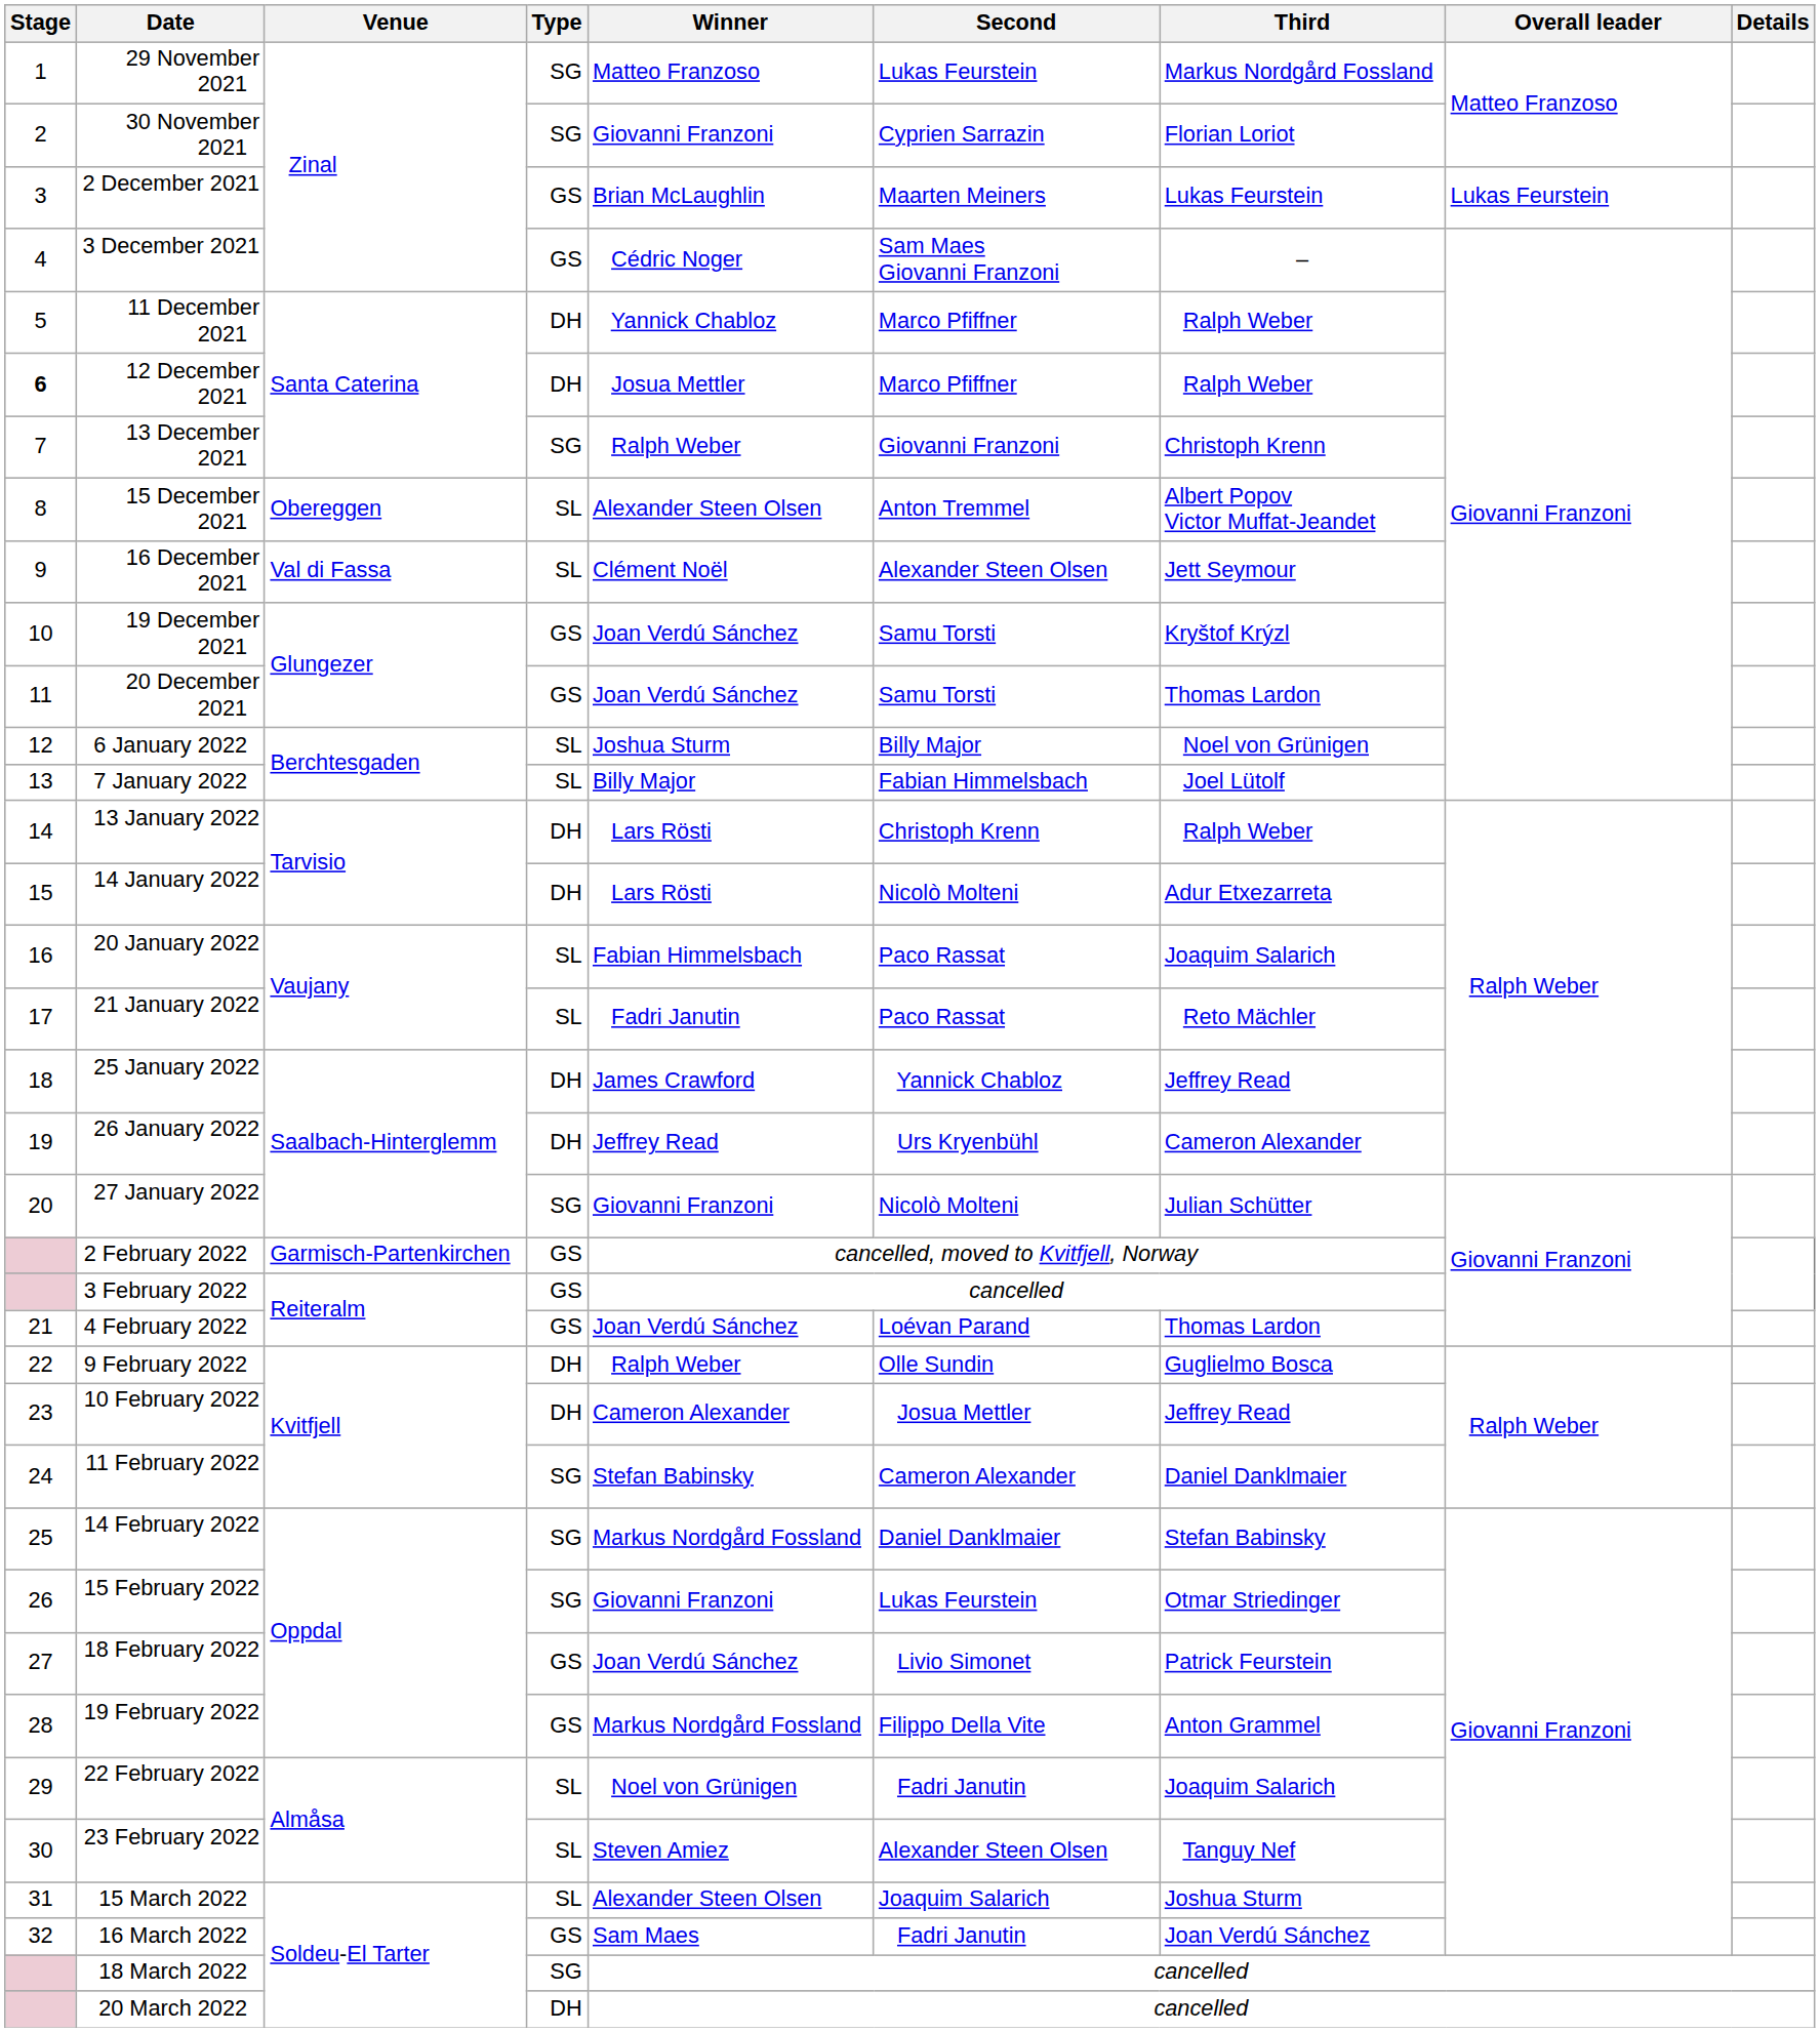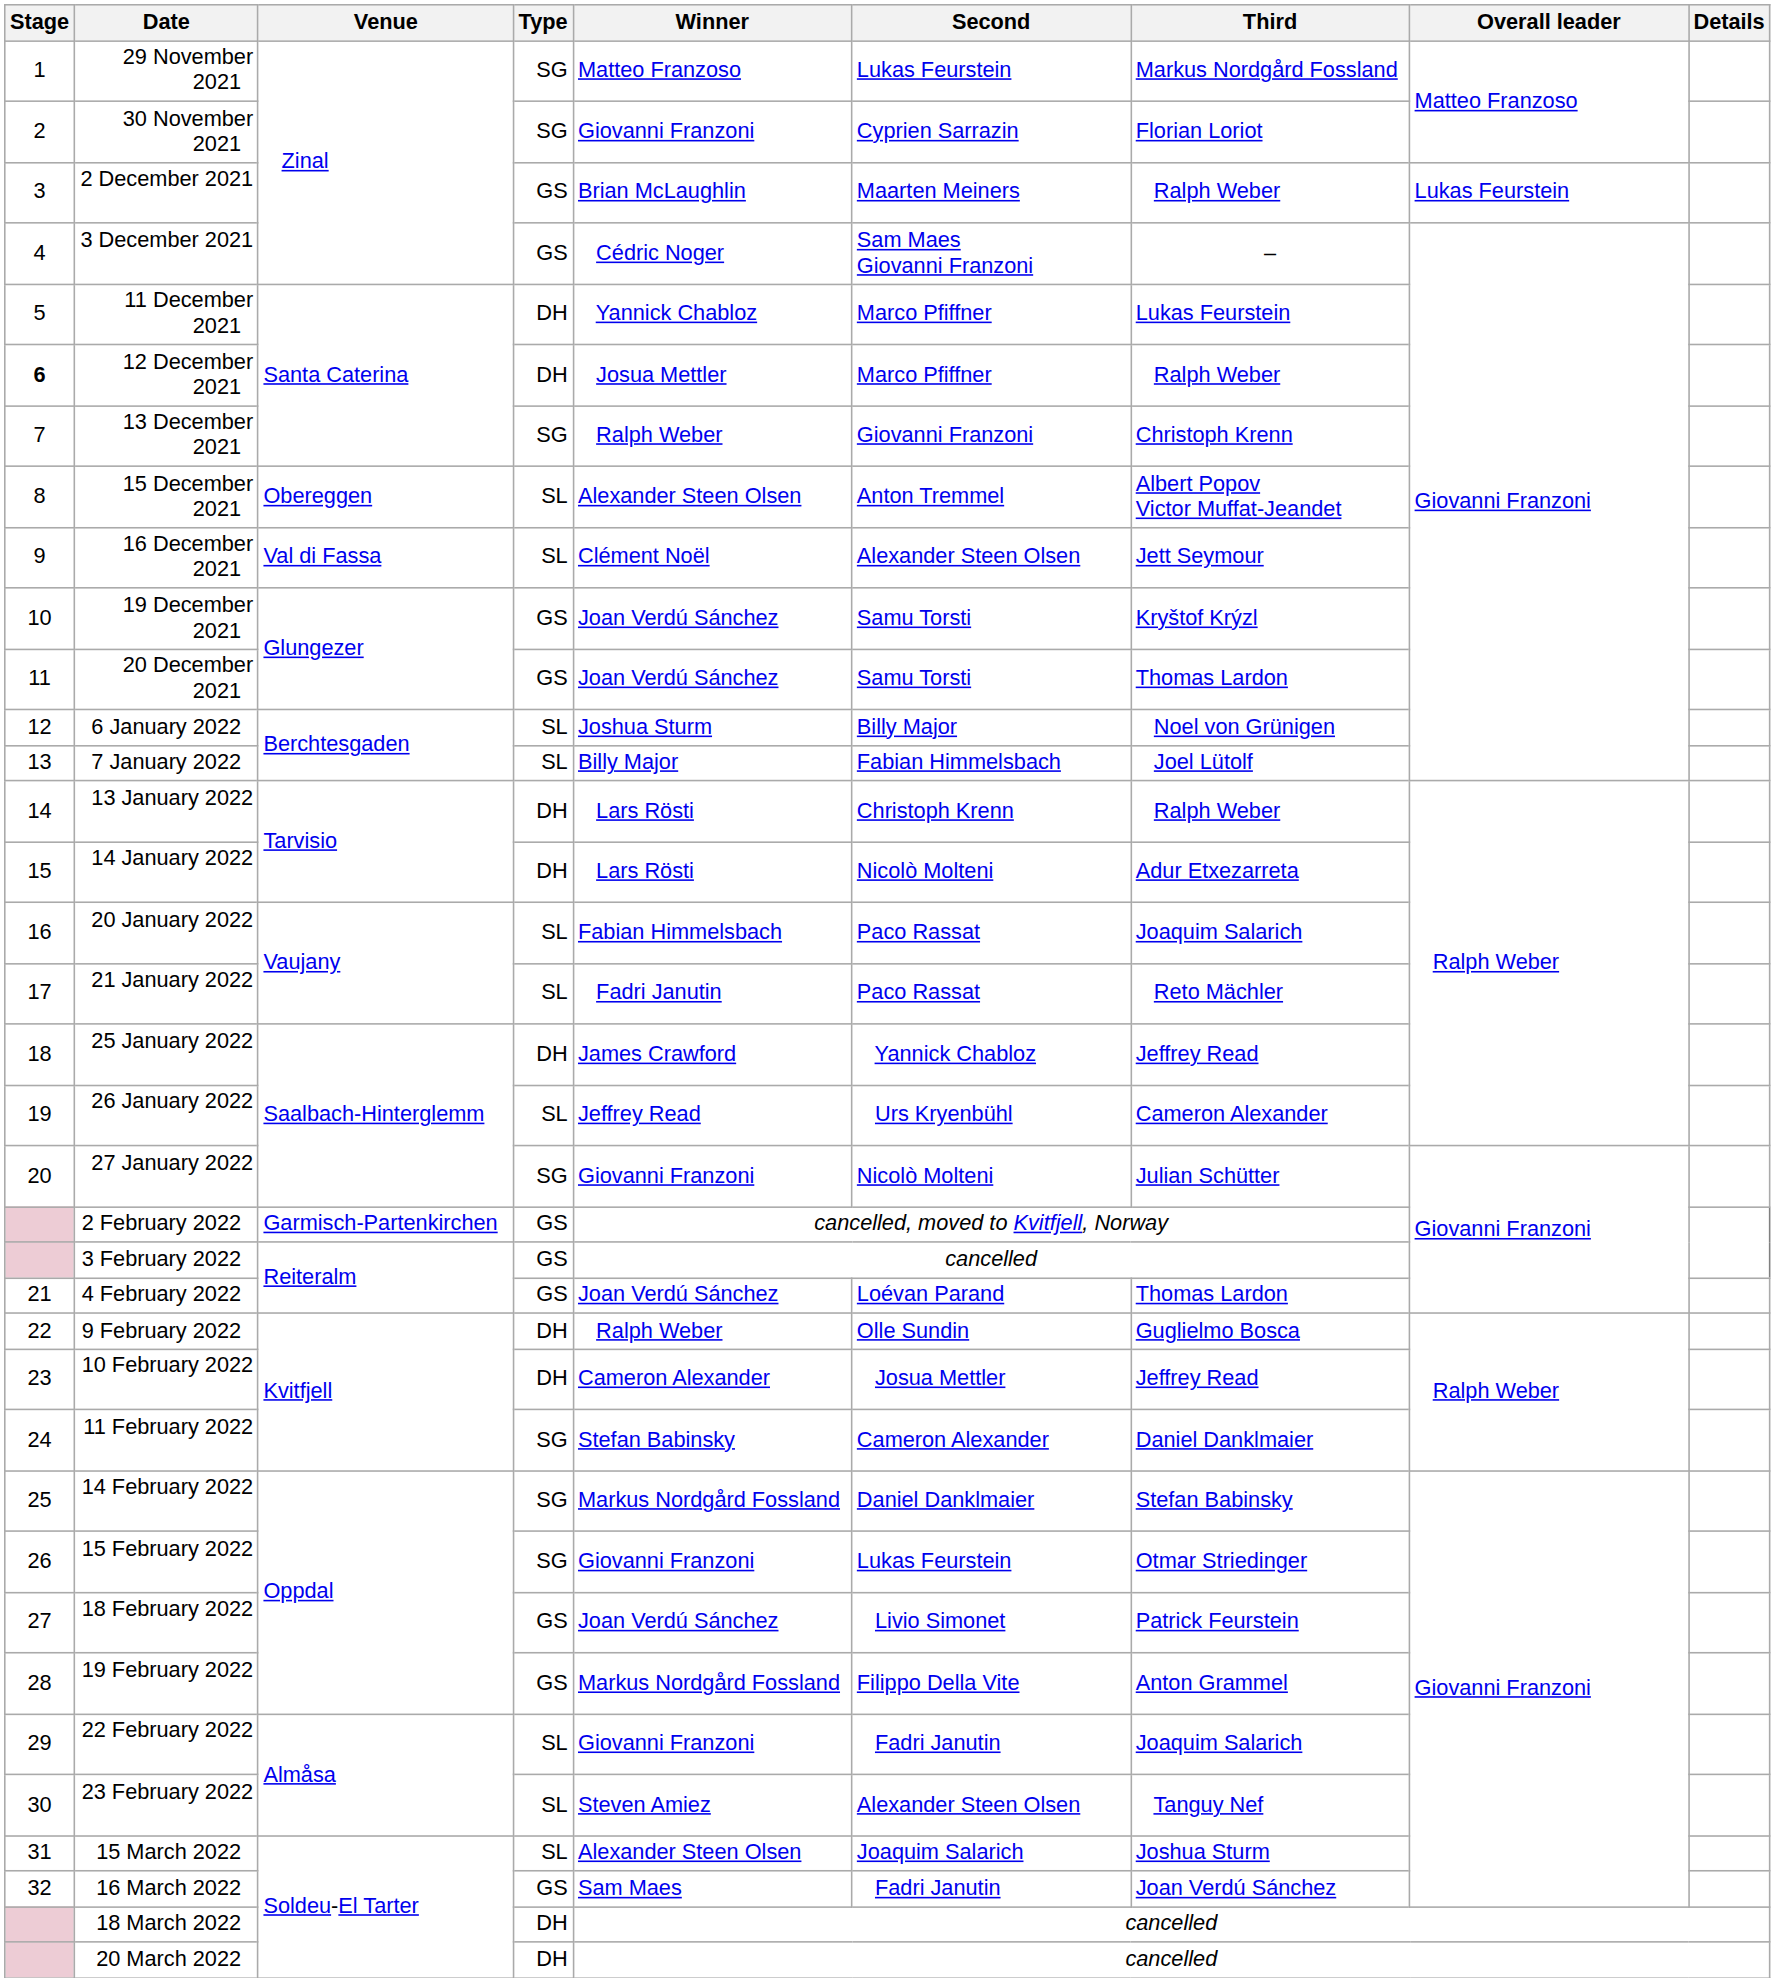2 December 2021 | Third: Lukas Feurstein -> Ralph Weber
11 December 2021 | Third: Ralph Weber -> Lukas Feurstein
26 January 2022 | Type: DH -> SL
22 February 2022 | Winner: Noel von Grünigen -> Giovanni Franzoni
18 March 2022 | Type: SG -> DH
